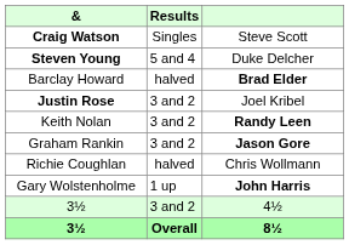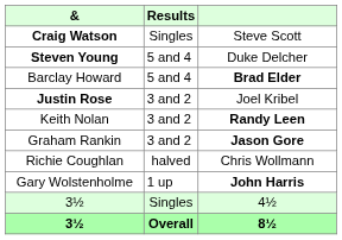Barclay Howard | Results: halved -> 5 and 4
3½ / 4½ | Results: 3 and 2 -> Singles
